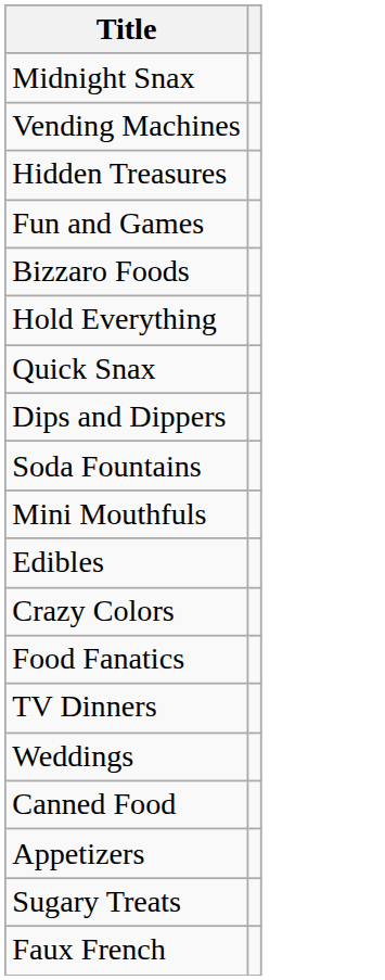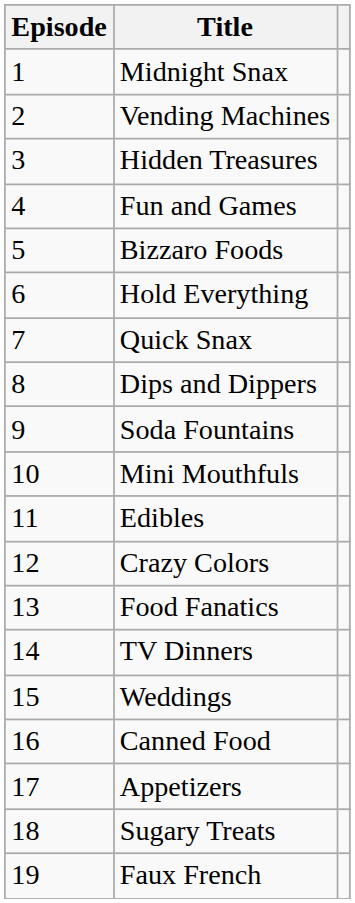+ column: Episode | 1 | 2 | 3 | 4 | 5 | 6 | 7 | 8 | 9 | 10 | 11 | 12 | 13 | 14 | 15 | 16 | 17 | 18 | 19
